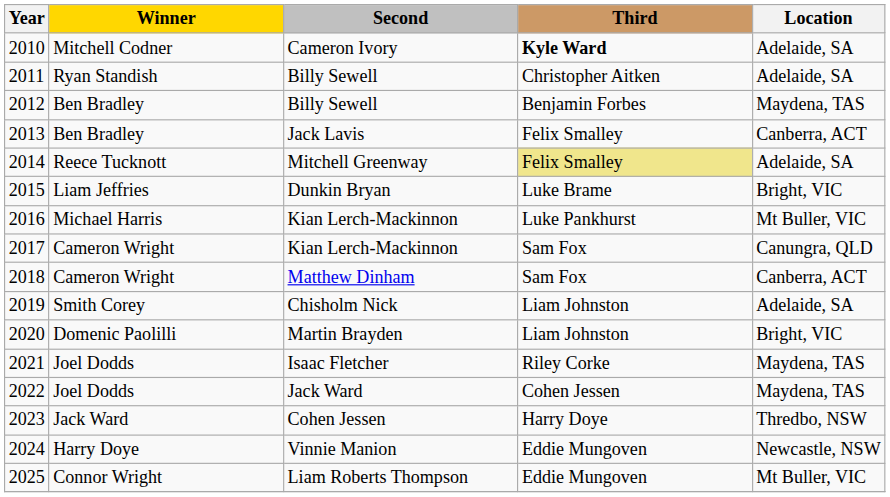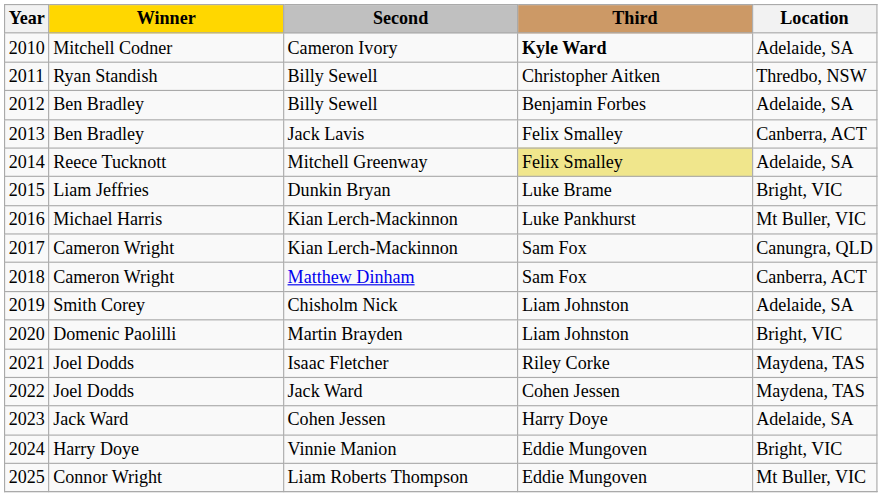2011 | Location: Adelaide, SA -> Thredbo, NSW
2012 | Location: Maydena, TAS -> Adelaide, SA
2023 | Location: Thredbo, NSW -> Adelaide, SA
2024 | Location: Newcastle, NSW -> Bright, VIC
